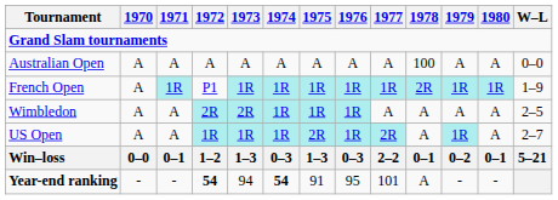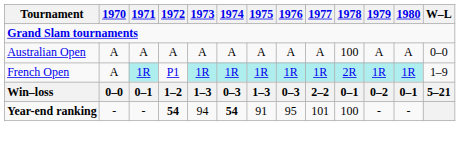- row: Wimbledon | A | A | 2R | 2R | 1R | 1R | 1R | A | A | A | A | 2–5
- row: US Open | A | A | 1R | 1R | 1R | 2R | 1R | 2R | A | 1R | A | 2–7
Year-end ranking | 1978: A -> 100
